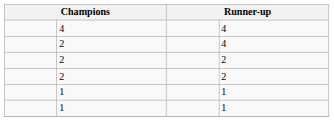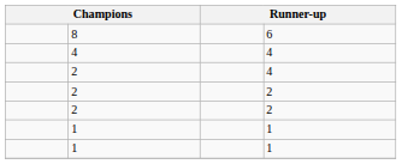+ row: 8 | 6
